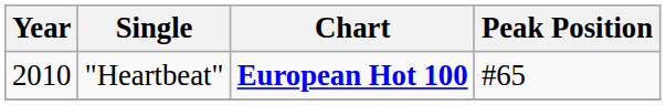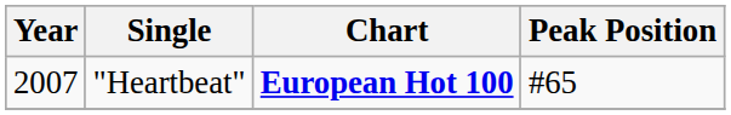"Heartbeat" | Year: 2010 -> 2007
